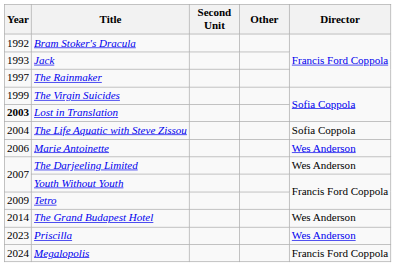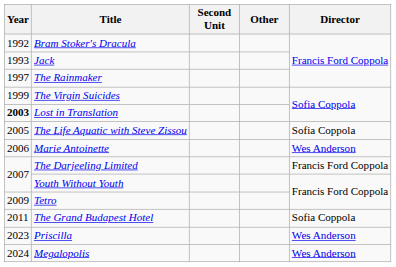The Life Aquatic with Steve Zissou | Year: 2004 -> 2005
The Darjeeling Limited | Director: Wes Anderson -> Francis Ford Coppola
The Grand Budapest Hotel | Year: 2014 -> 2011
The Grand Budapest Hotel | Director: Wes Anderson -> Sofia Coppola
Megalopolis | Director: Francis Ford Coppola -> Wes Anderson
